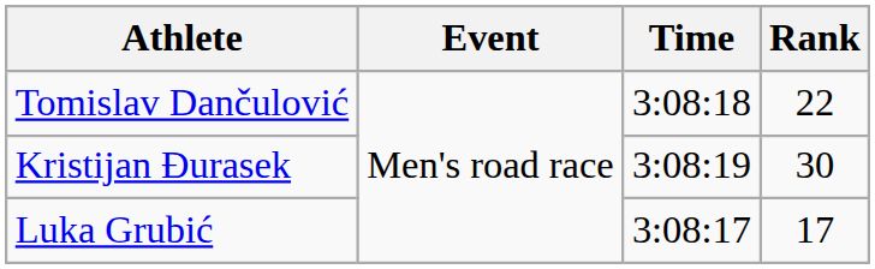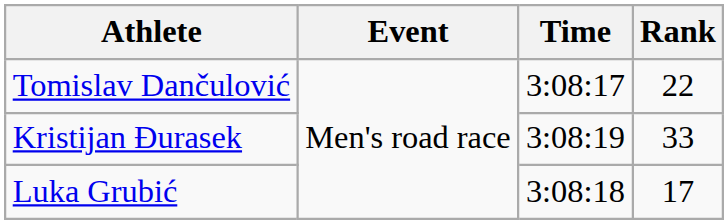Tomislav Dančulović | Time: 3:08:18 -> 3:08:17
Kristijan Đurasek | Rank: 30 -> 33
Luka Grubić | Time: 3:08:17 -> 3:08:18
